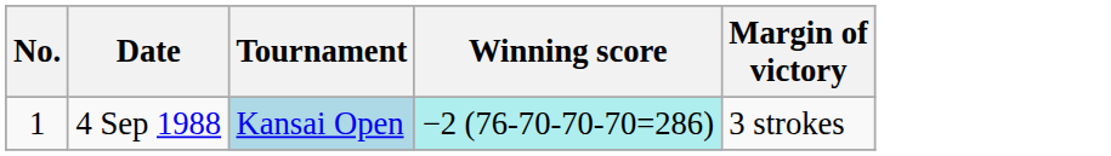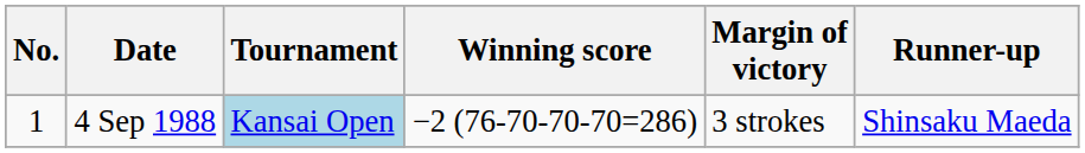+ column: Runner-up | Shinsaku Maeda
4 Sep 1988 | Winning score: paleturquoise background -> no background
